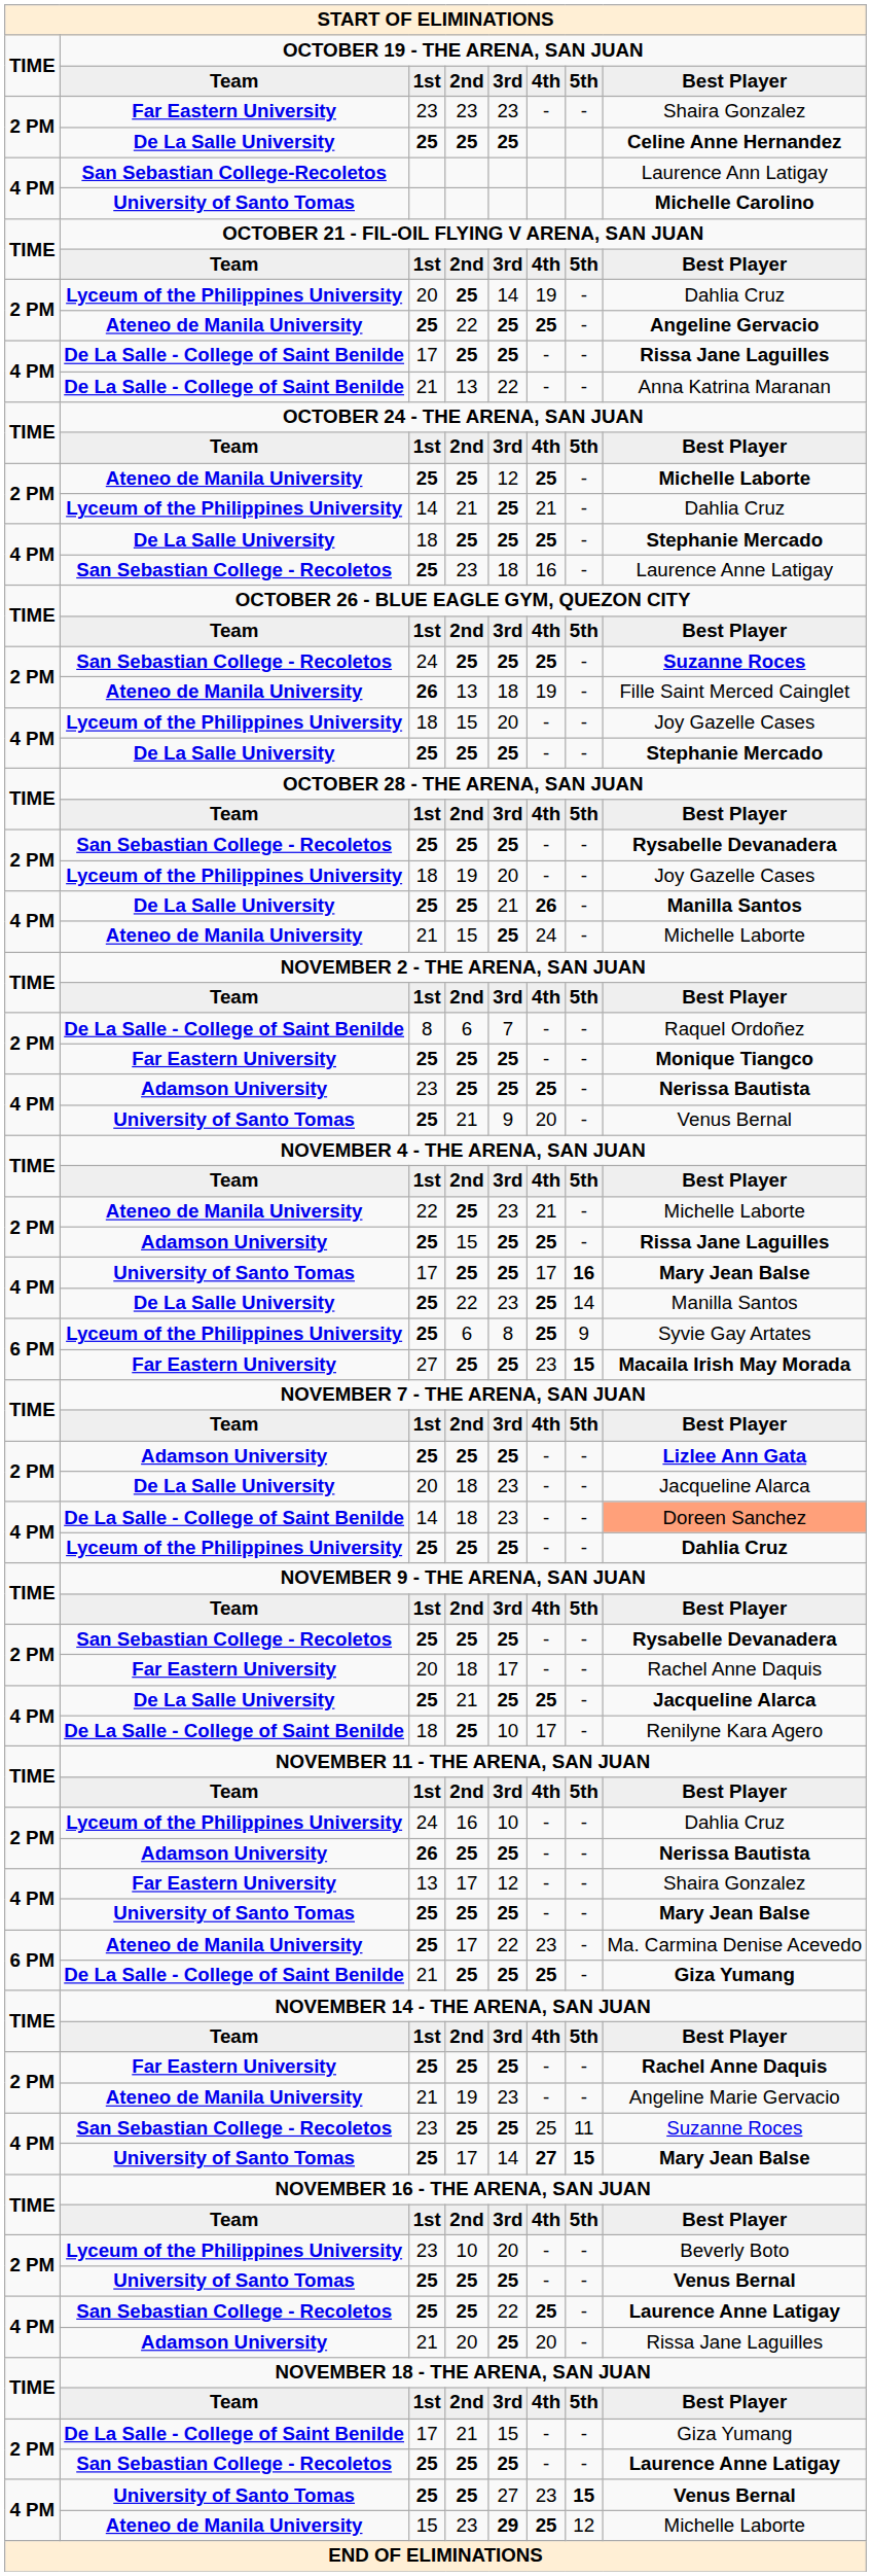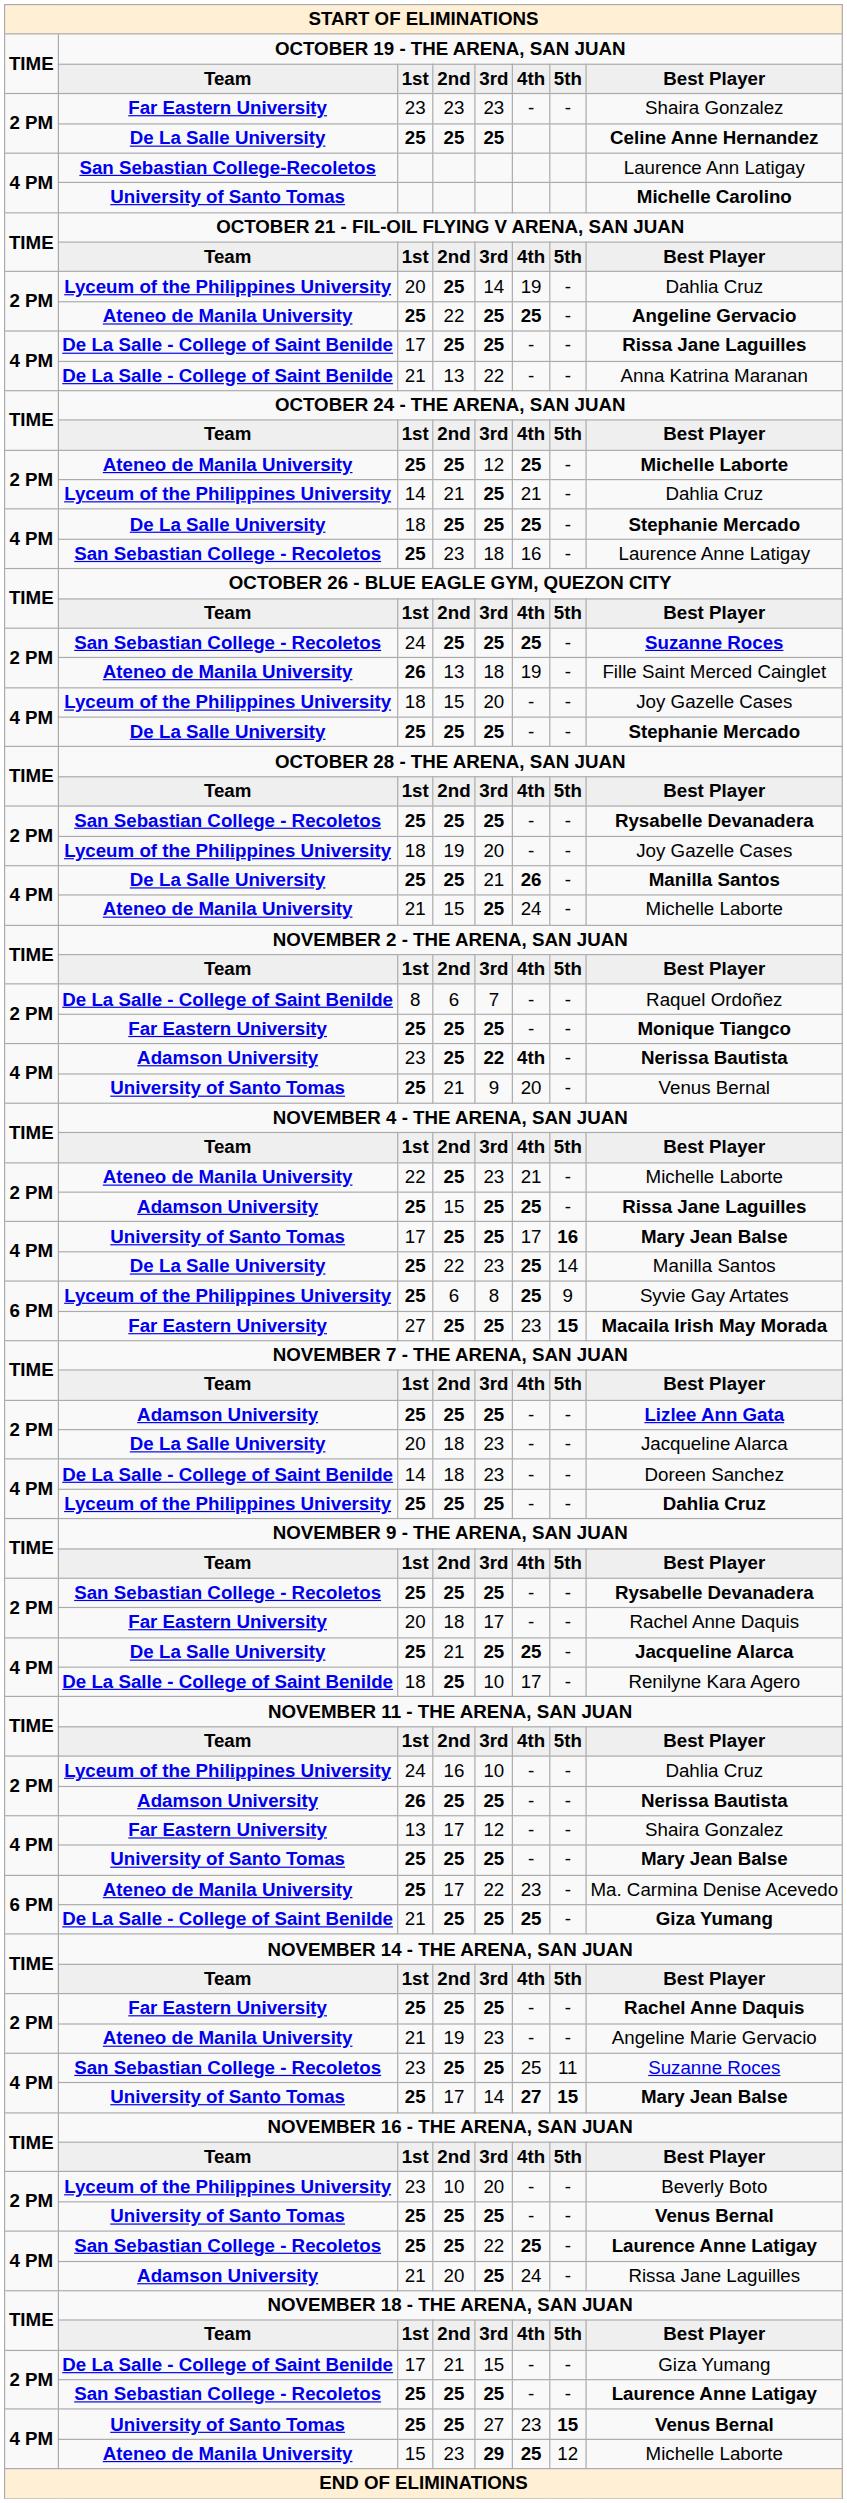Adamson University / 23 | column 5: 25 -> 22
Adamson University / 23 | column 6: 25 -> 4th
De La Salle - College of Saint Benilde / 14 | column 8: lightsalmon background -> no background
Adamson University / 21 | column 6: 20 -> 24
